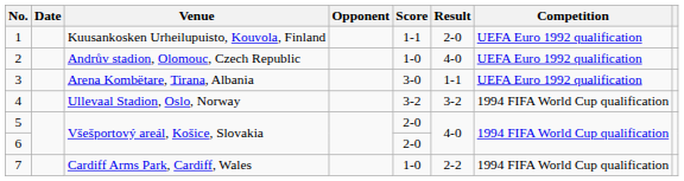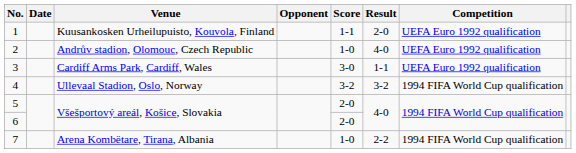3 | Venue: Arena Kombëtare, Tirana, Albania -> Cardiff Arms Park, Cardiff, Wales
7 | Venue: Cardiff Arms Park, Cardiff, Wales -> Arena Kombëtare, Tirana, Albania
